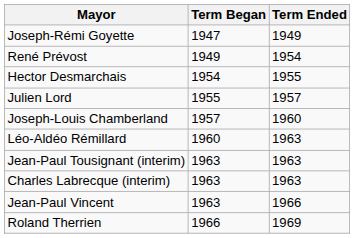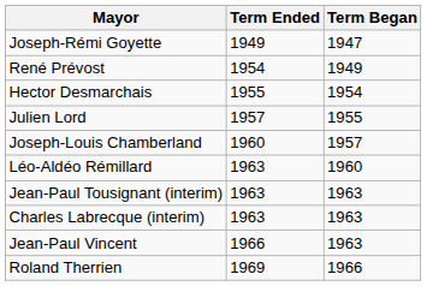columns swapped: Term Began <-> Term Ended
